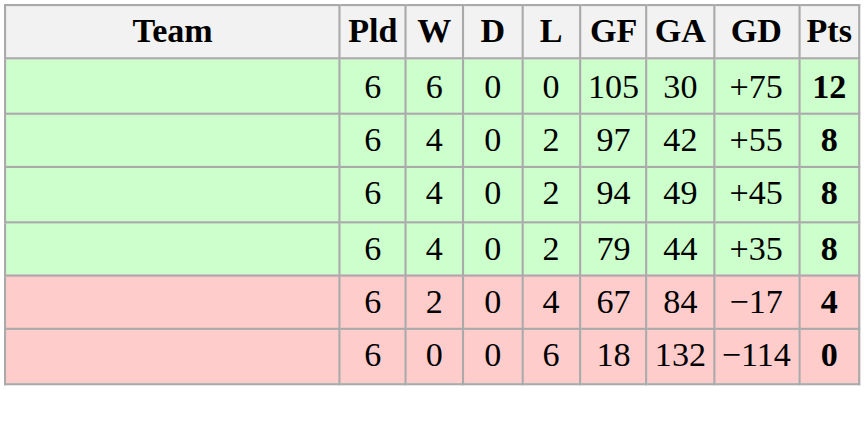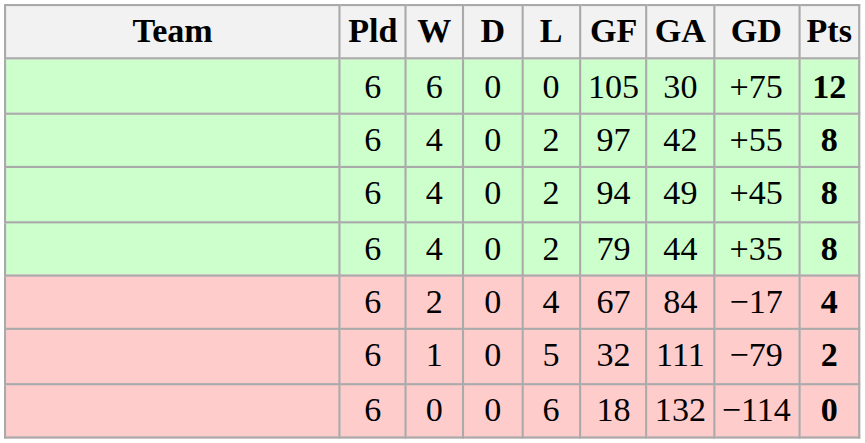+ row: 6 | 1 | 0 | 5 | 32 | 111 | −79 | 2
